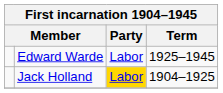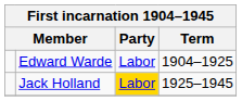Edward Warde | Term: 1925–1945 -> 1904–1925
Jack Holland | Term: 1904–1925 -> 1925–1945
